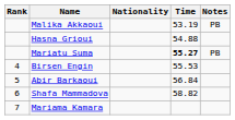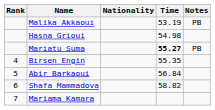Hasna Grioui | Time: 54.88 -> 54.98
Birsen Engin | Time: 55.53 -> 55.35
